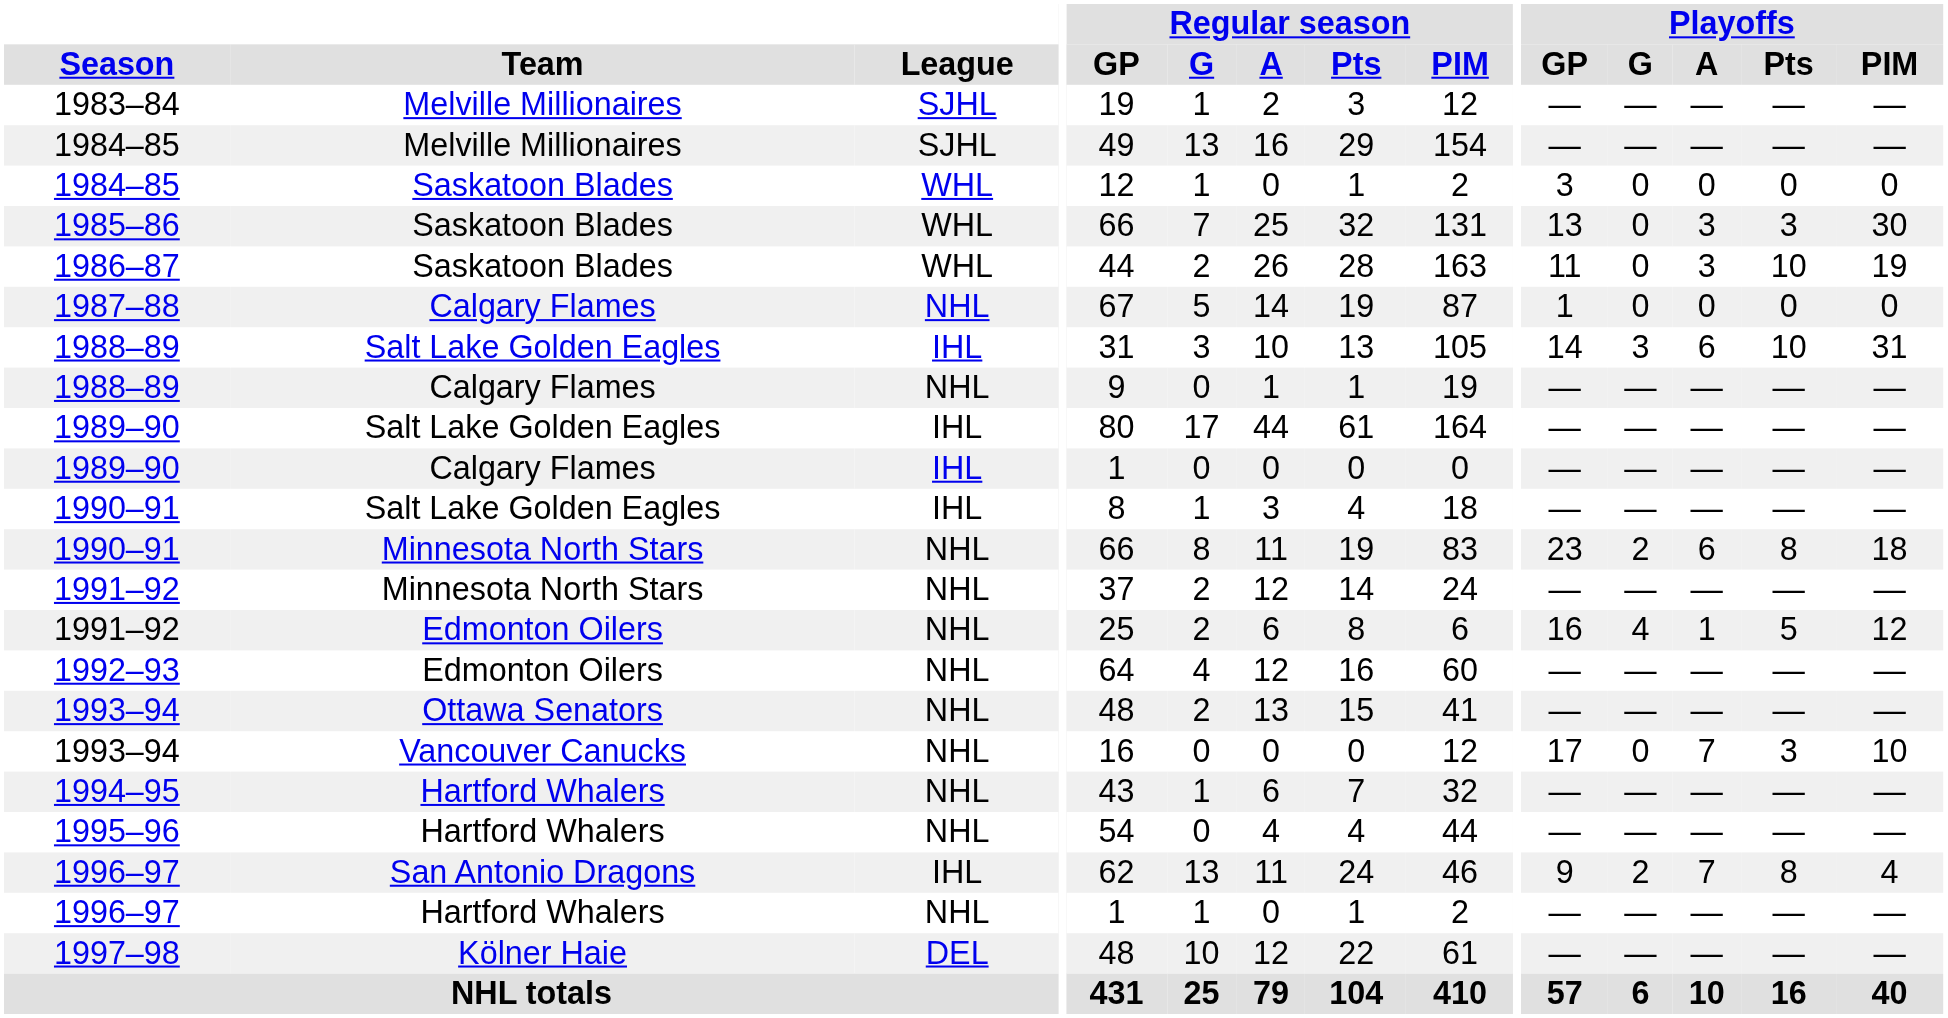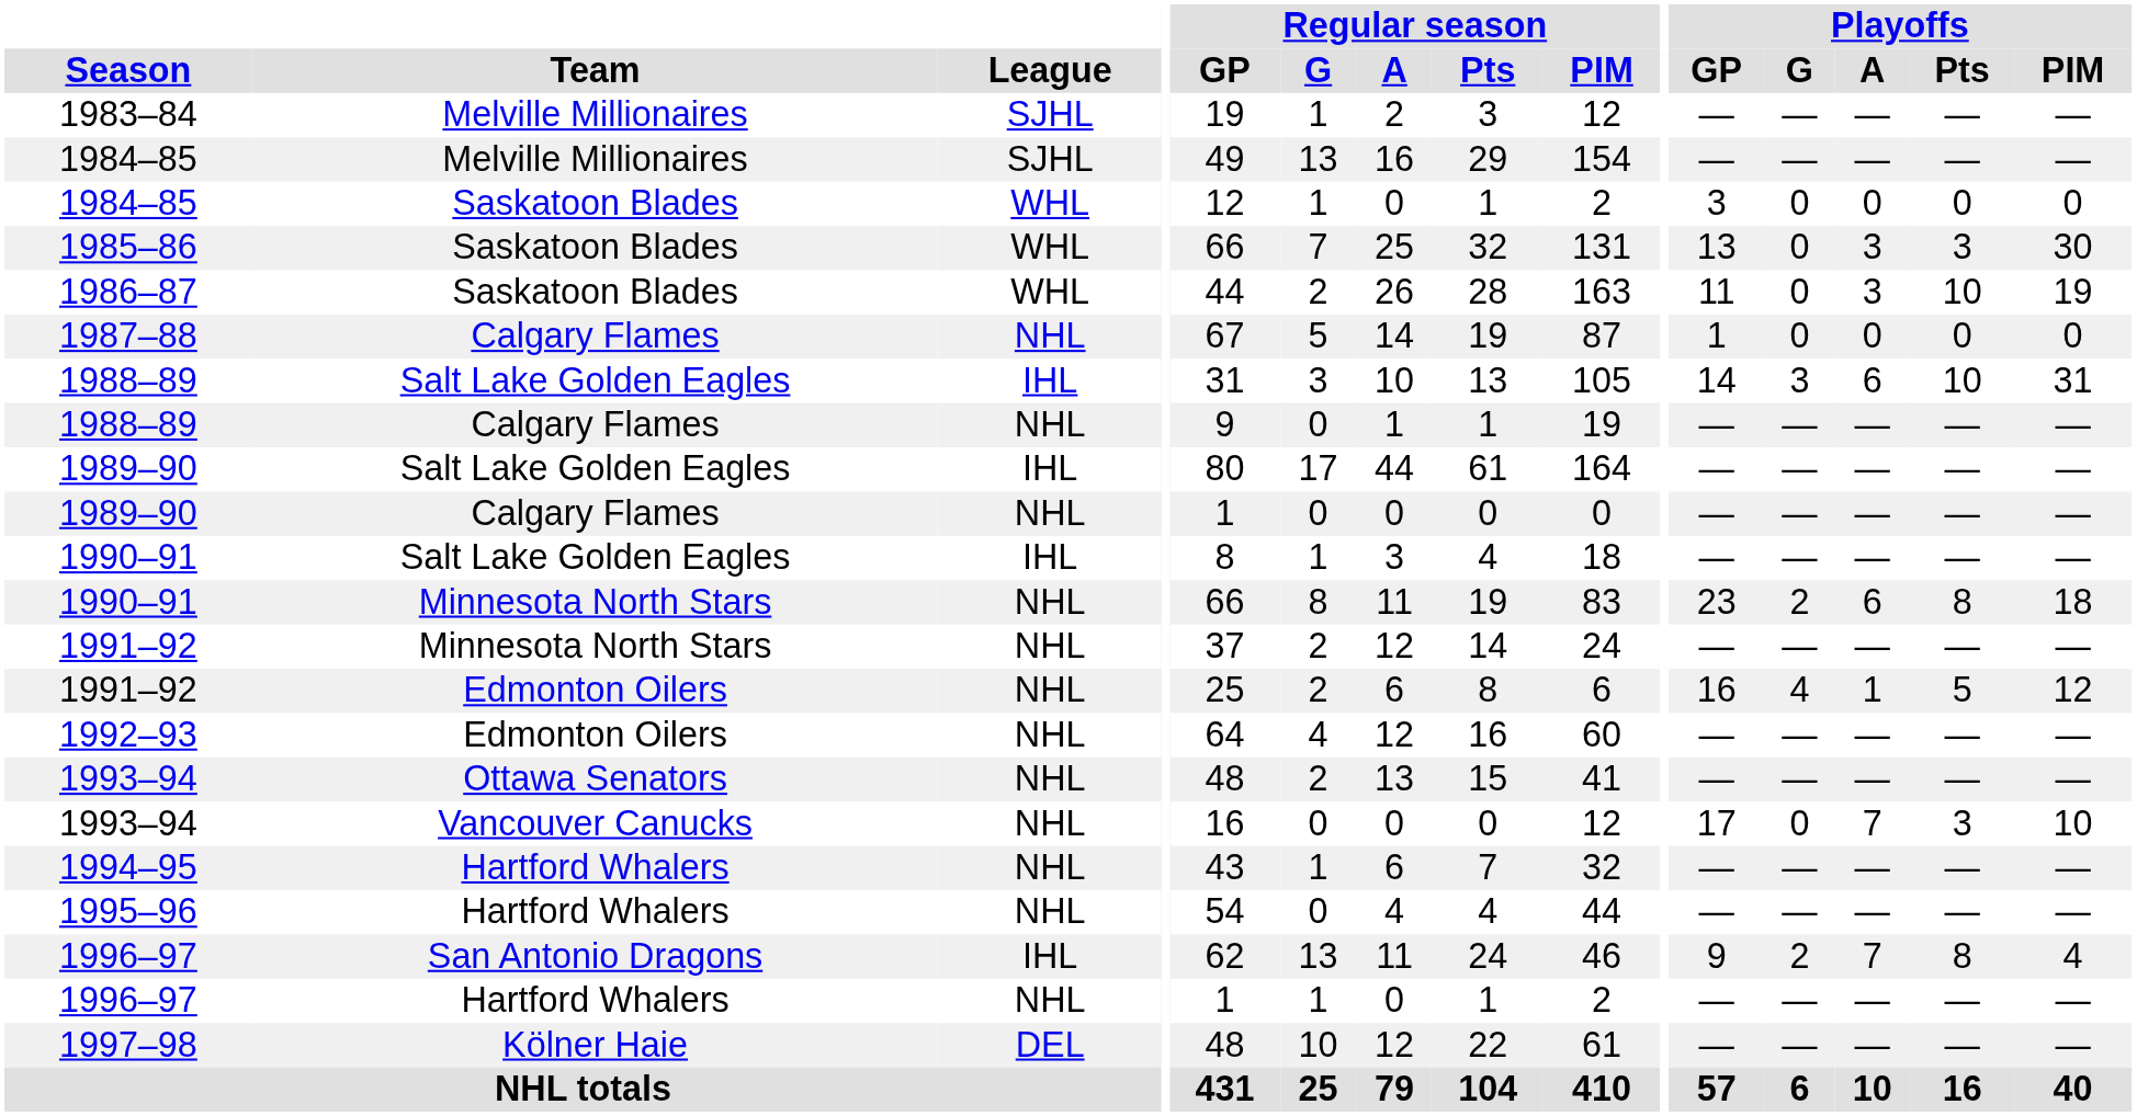1989–90 / Calgary Flames | League: IHL -> NHL
